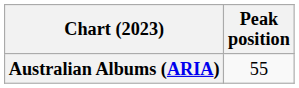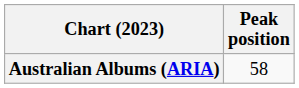Australian Albums (ARIA) | Peak position: 55 -> 58
